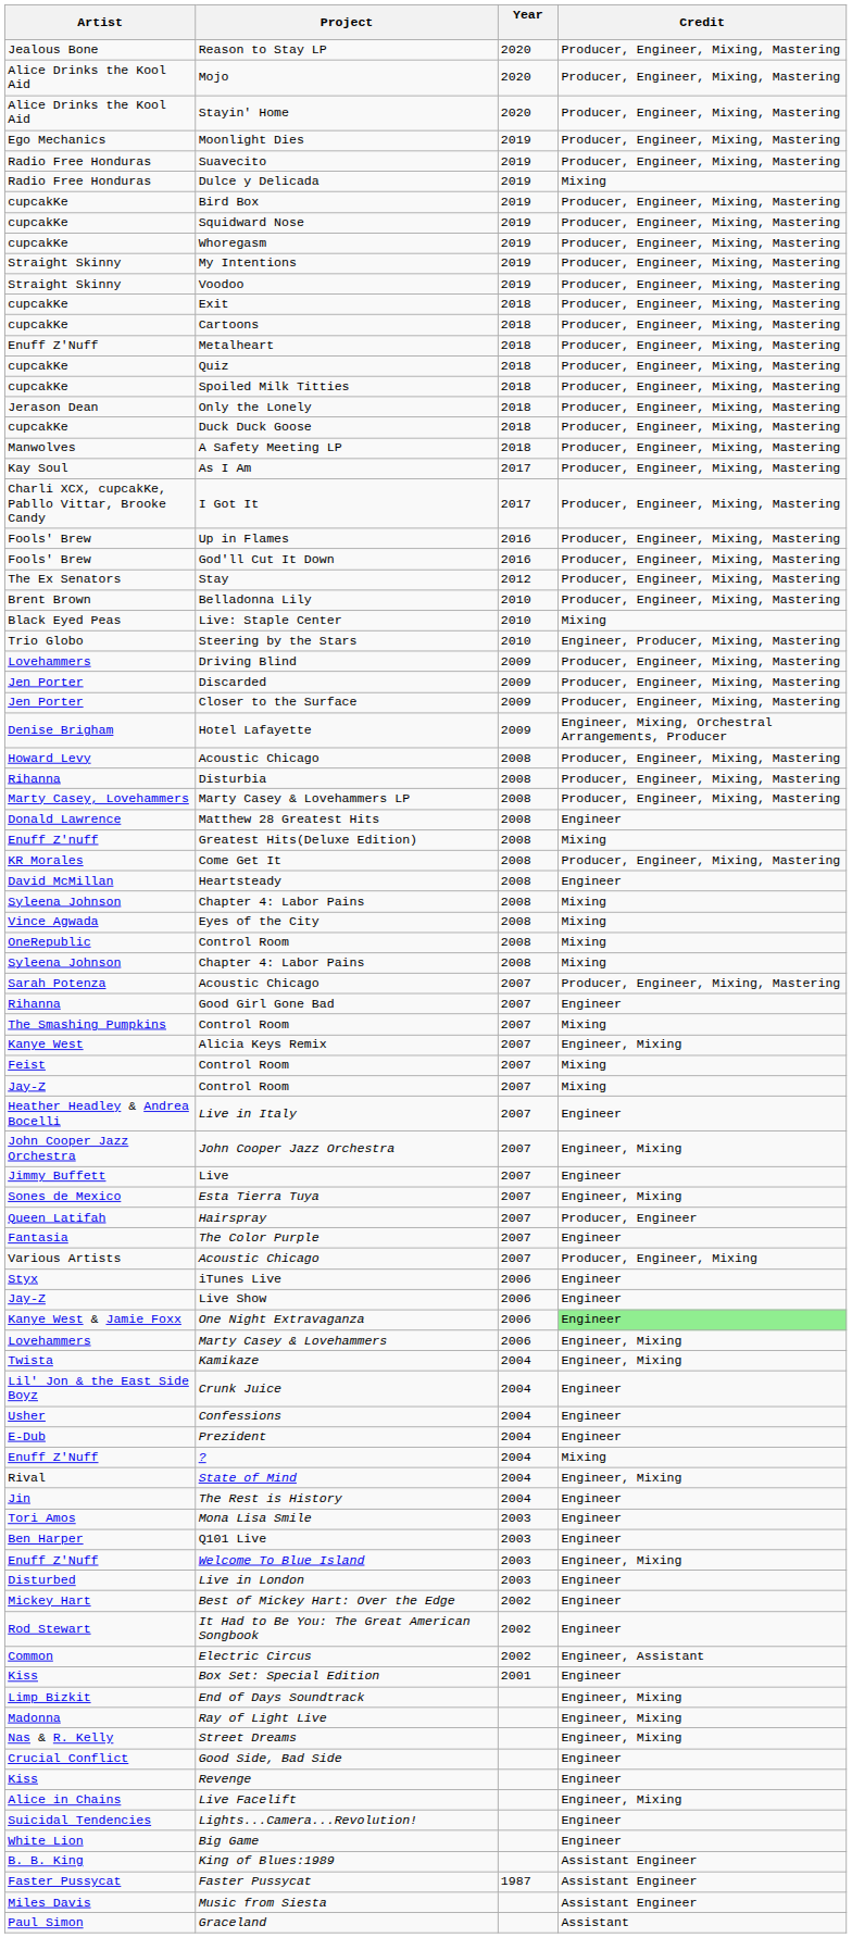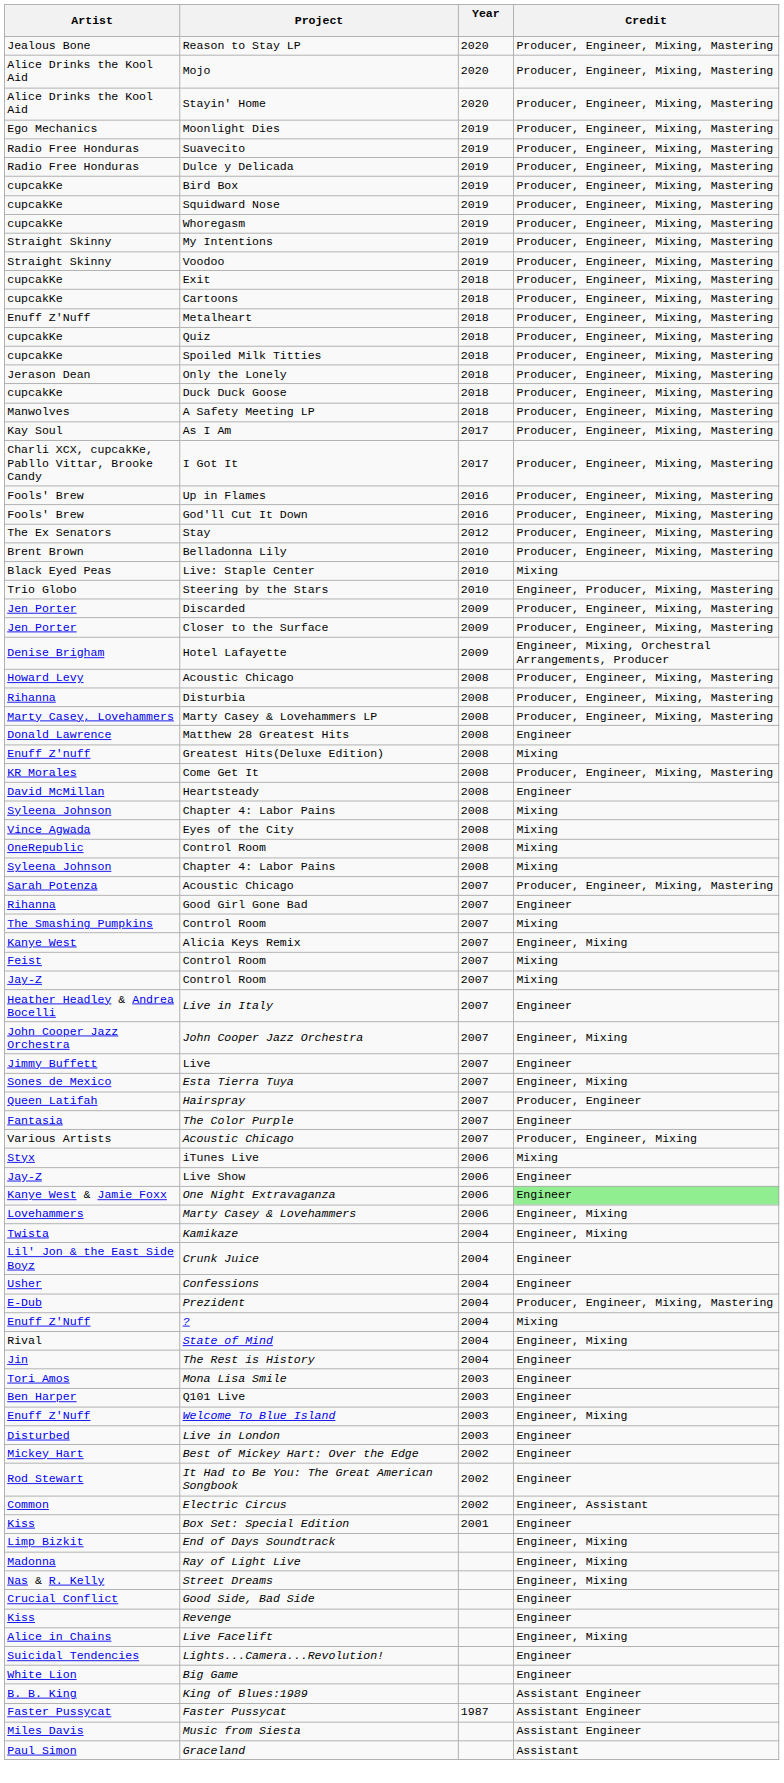Dulce y Delicada | Credit: Mixing -> Producer, Engineer, Mixing, Mastering
- row: Lovehammers | Driving Blind | 2009 | Producer, Engineer, Mixing, Mastering
iTunes Live | Credit: Engineer -> Mixing
Prezident | Credit: Engineer -> Producer, Engineer, Mixing, Mastering
